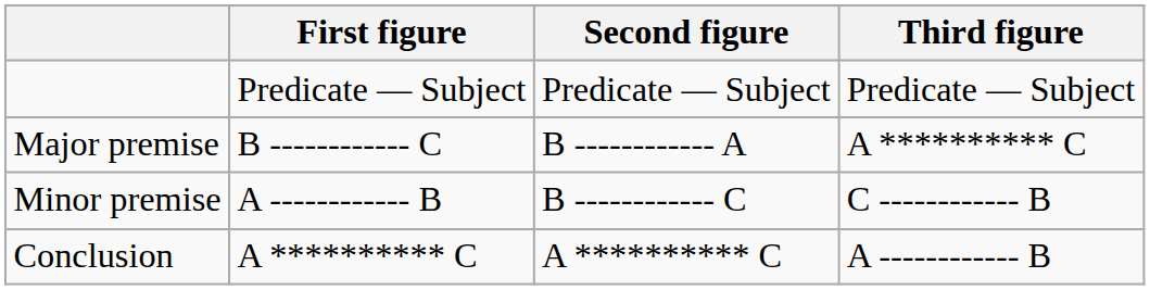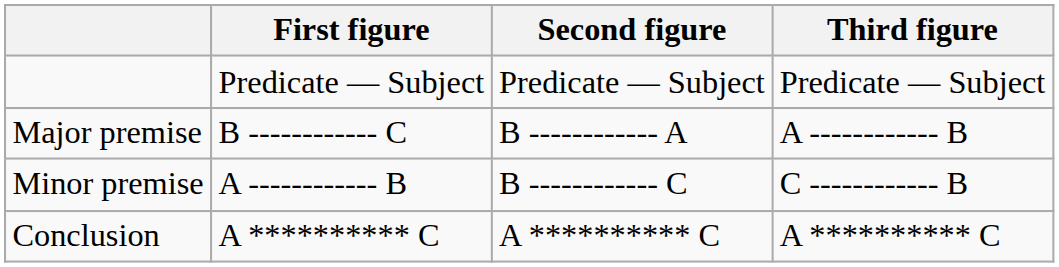Major premise | Third figure: A ********** C -> A ------------ B
Conclusion | Third figure: A ------------ B -> A ********** C
